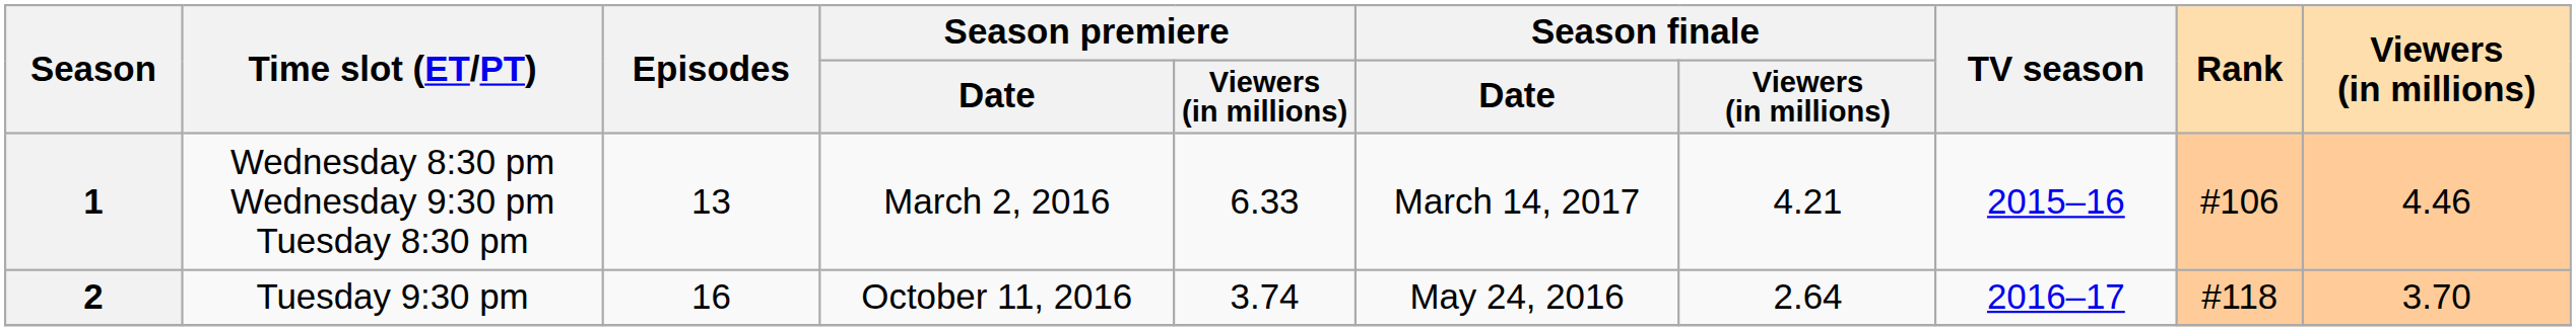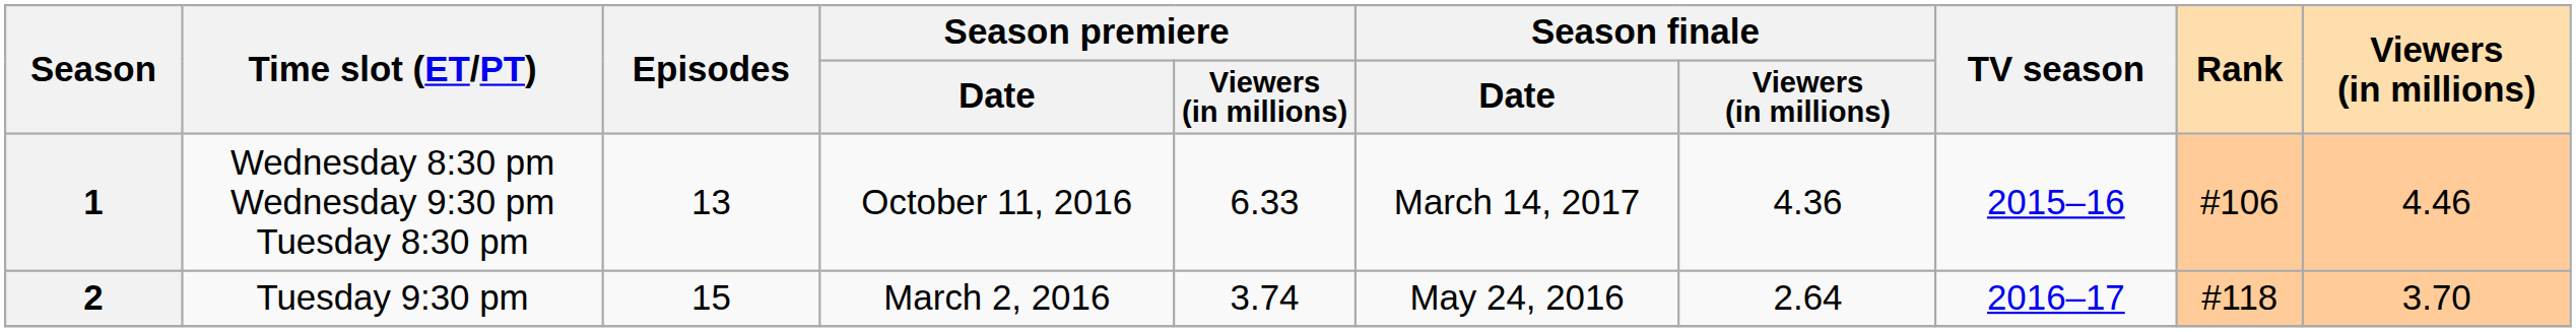1 | Season premiere / Date: March 2, 2016 -> October 11, 2016
1 | Season finale / Viewers (in millions): 4.21 -> 4.36
2 | Episodes: 16 -> 15
2 | Season premiere / Date: October 11, 2016 -> March 2, 2016
